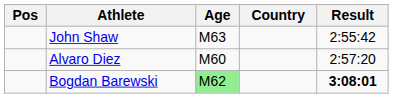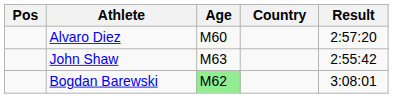rows swapped: John Shaw <-> Alvaro Diez
Bogdan Barewski | Result: bold -> normal
